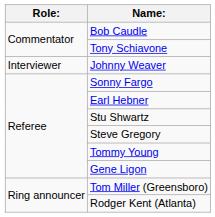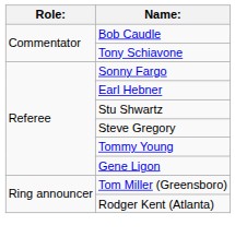- row: Interviewer | Johnny Weaver
